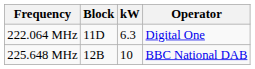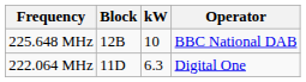rows swapped: 222.064 MHz <-> 225.648 MHz
